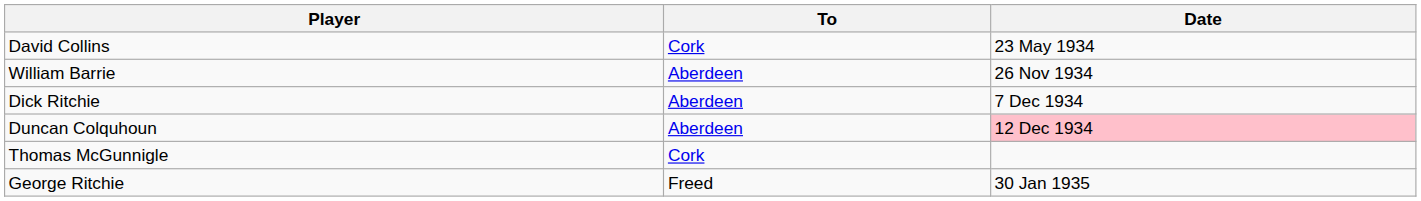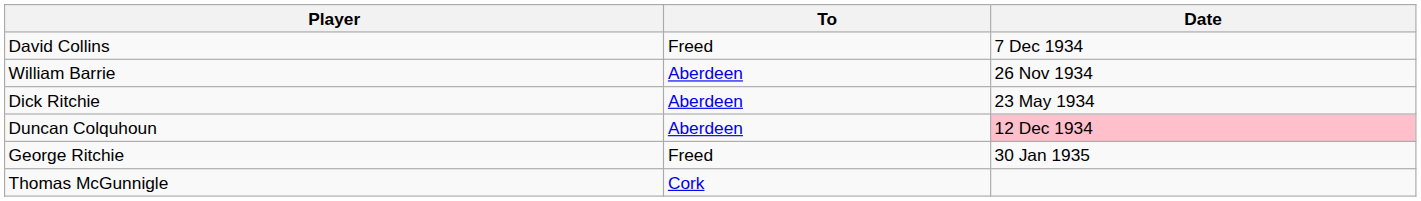David Collins | To: Cork -> Freed
David Collins | Date: 23 May 1934 -> 7 Dec 1934
Dick Ritchie | Date: 7 Dec 1934 -> 23 May 1934
rows swapped: George Ritchie <-> Thomas McGunnigle
